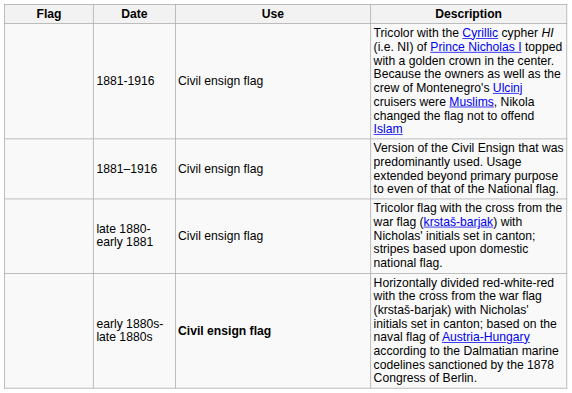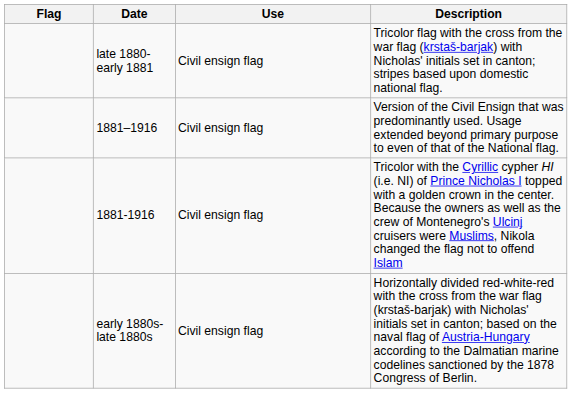rows swapped: 1881-1916 <-> late 1880-early 1881
early 1880s-late 1880s | Use: bold -> normal
